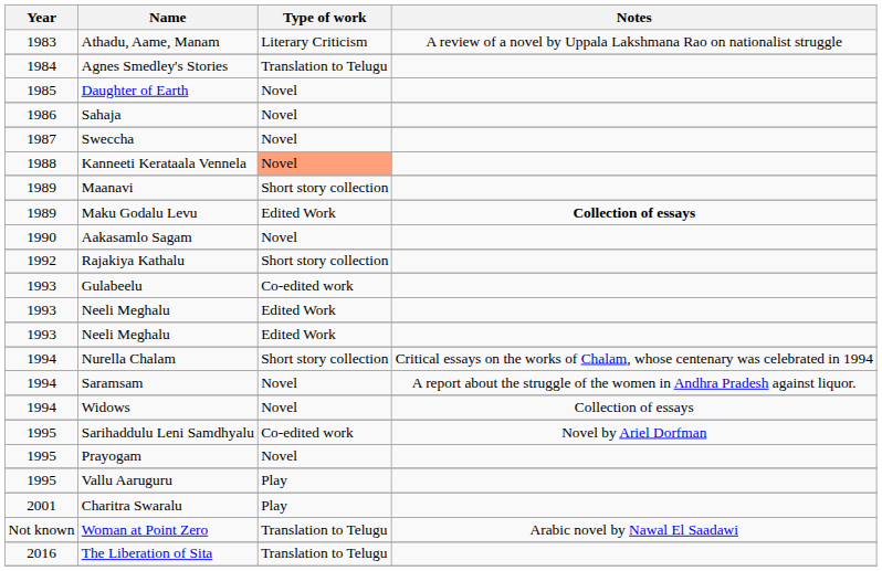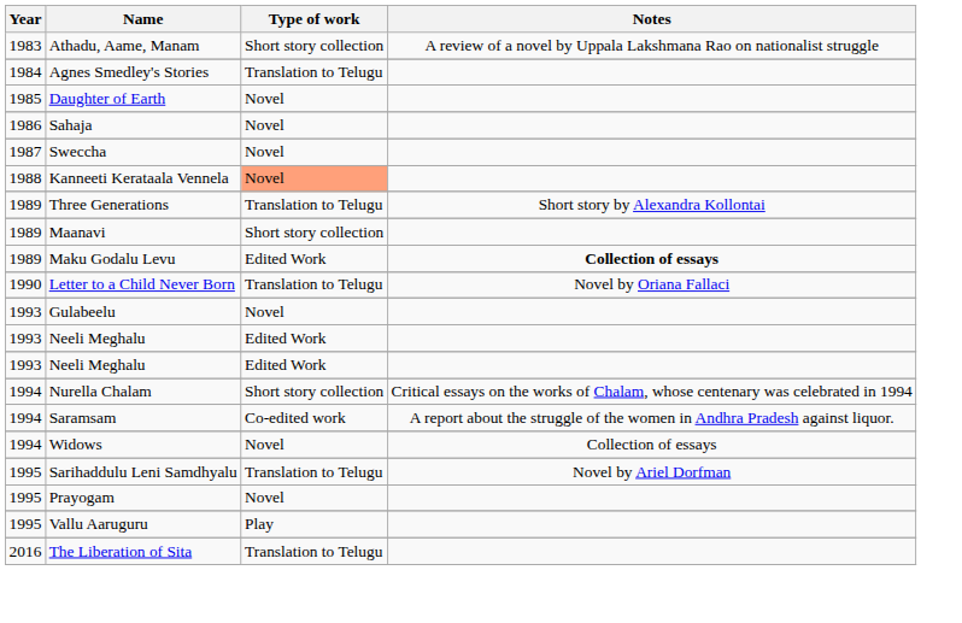Athadu, Aame, Manam | Type of work: Literary Criticism -> Short story collection
+ row: 1989 | Three Generations | Translation to Telugu | Short story by Alexandra Kollontai
+ row: 1990 | Letter to a Child Never Born | Translation to Telugu | Novel by Oriana Fallaci
- row: 1990 | Aakasamlo Sagam | Novel
- row: 1992 | Rajakiya Kathalu | Short story collection
Gulabeelu | Type of work: Co-edited work -> Novel
Saramsam | Type of work: Novel -> Co-edited work
Sarihaddulu Leni Samdhyalu | Type of work: Co-edited work -> Translation to Telugu
- row: 2001 | Charitra Swaralu | Play
- row: Not known | Woman at Point Zero | Translation to Telugu | Arabic novel by Nawal El Saadawi
